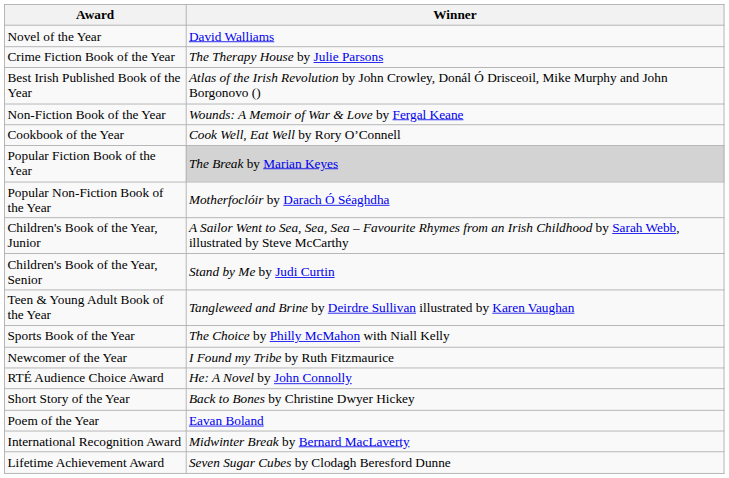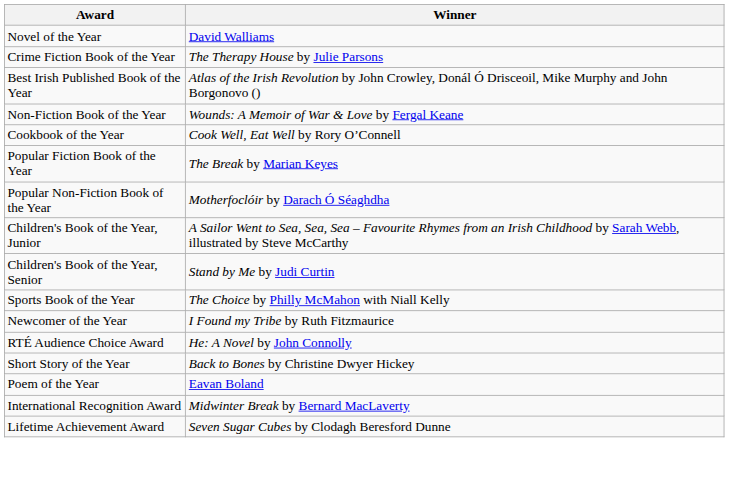Popular Fiction Book of the Year | Winner: lightgrey background -> no background
- row: Teen & Young Adult Book of the Year | Tangleweed and Brine by Deirdre Sullivan illustrated by Karen Vaughan
